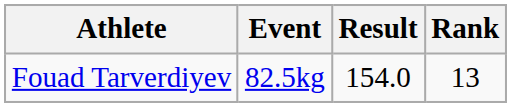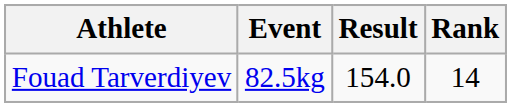Fouad Tarverdiyev | Rank: 13 -> 14
